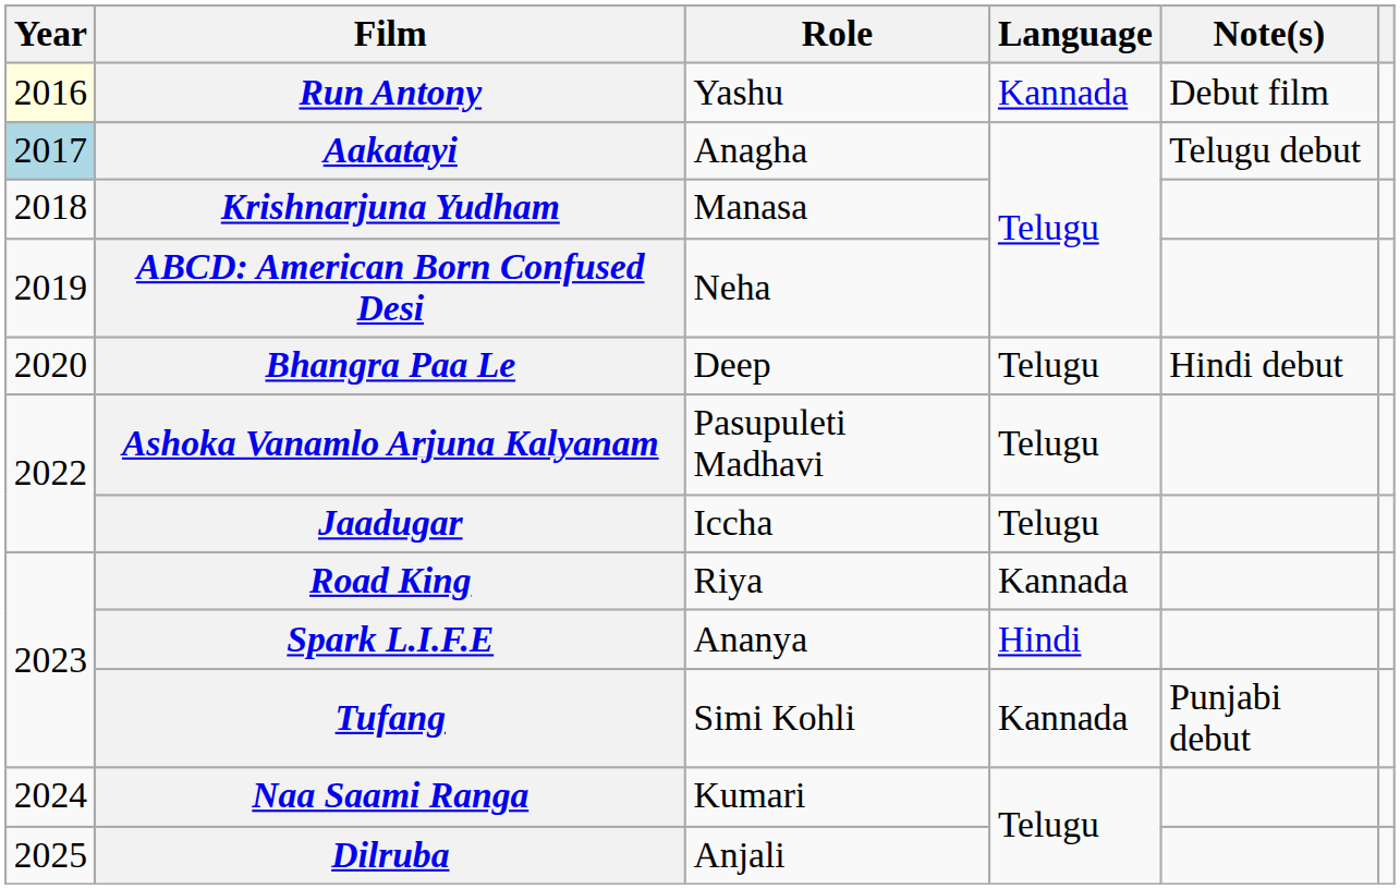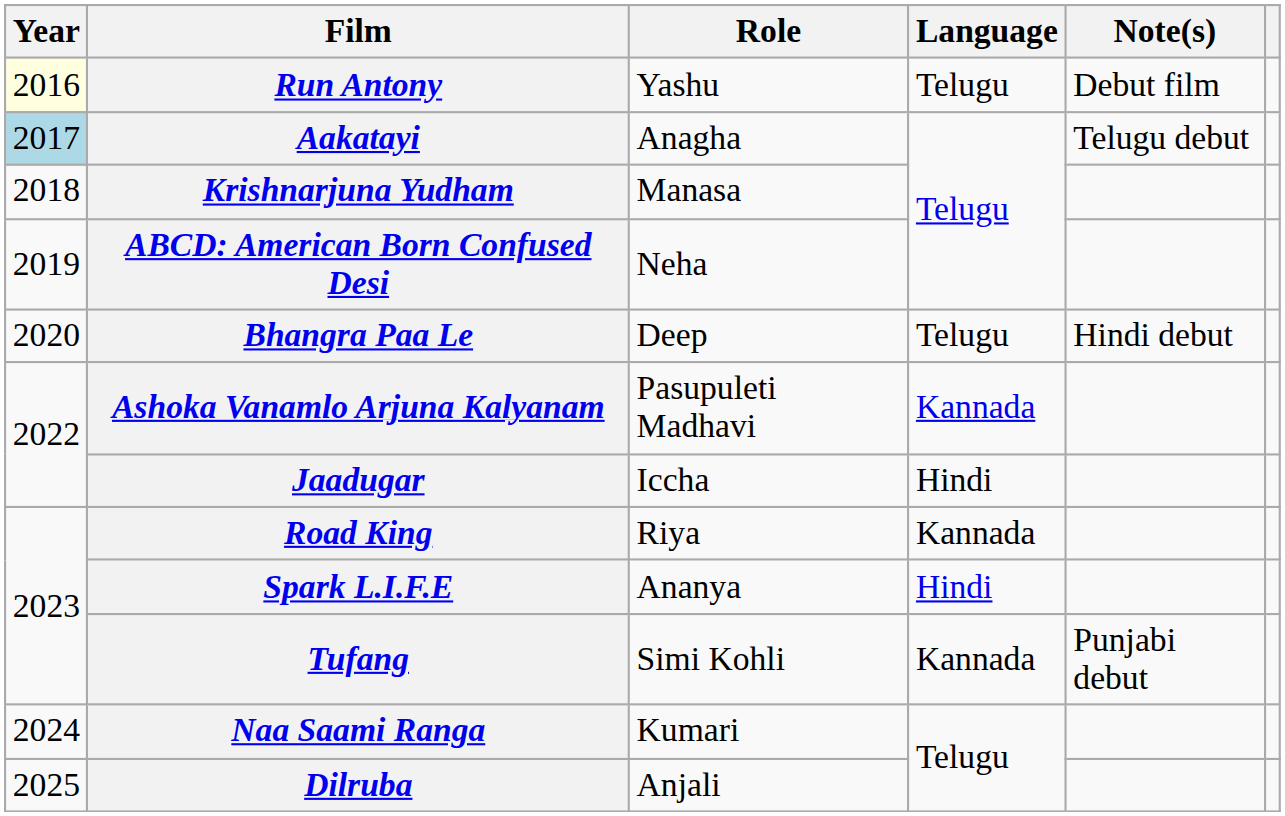Run Antony | Language: Kannada -> Telugu
Ashoka Vanamlo Arjuna Kalyanam | Language: Telugu -> Kannada
Jaadugar | Language: Telugu -> Hindi
